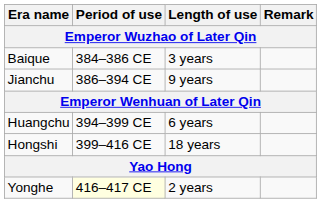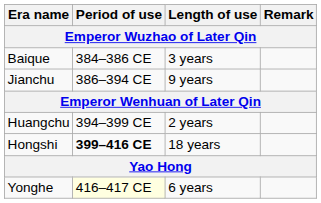Huangchu | Length of use: 6 years -> 2 years
Hongshi | Period of use: normal -> bold
Yonghe | Length of use: 2 years -> 6 years
